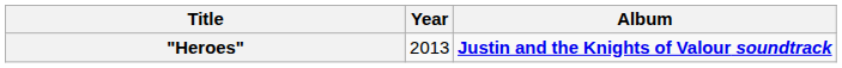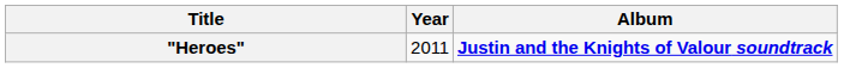"Heroes" | Year: 2013 -> 2011
